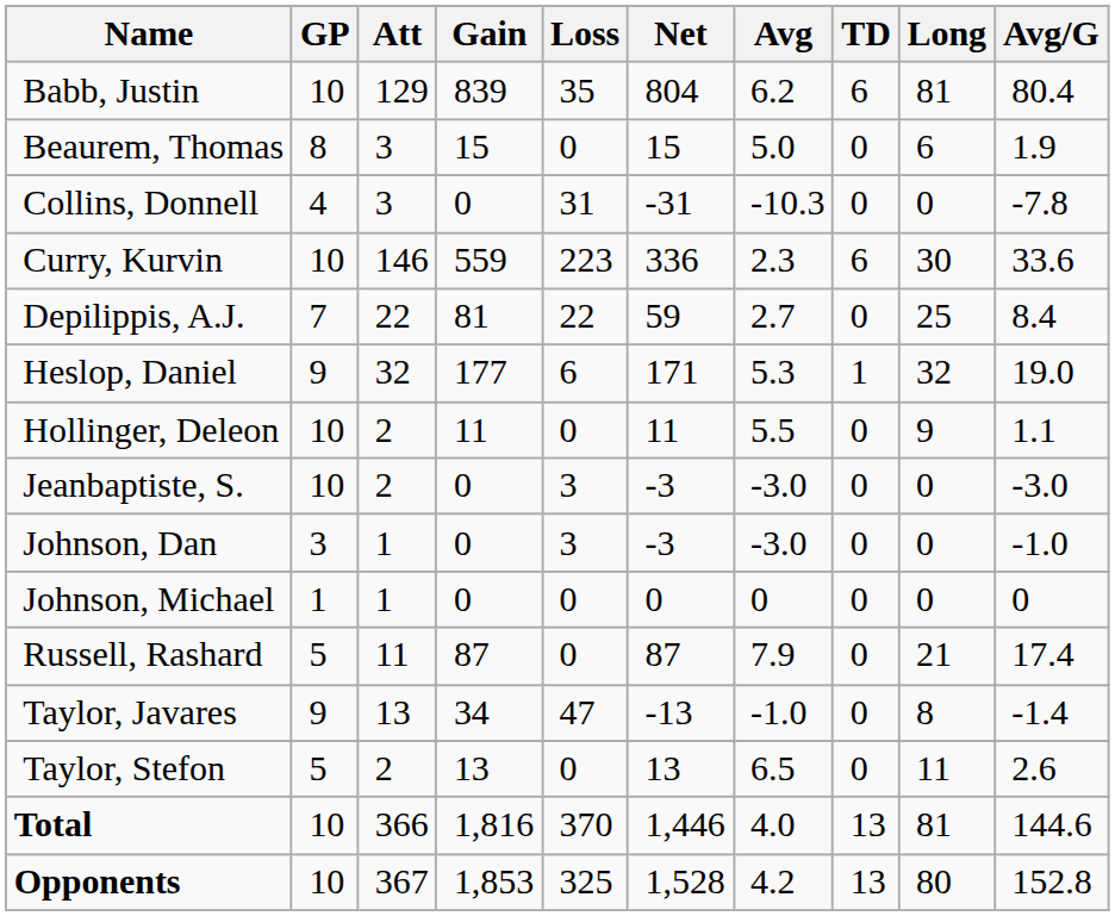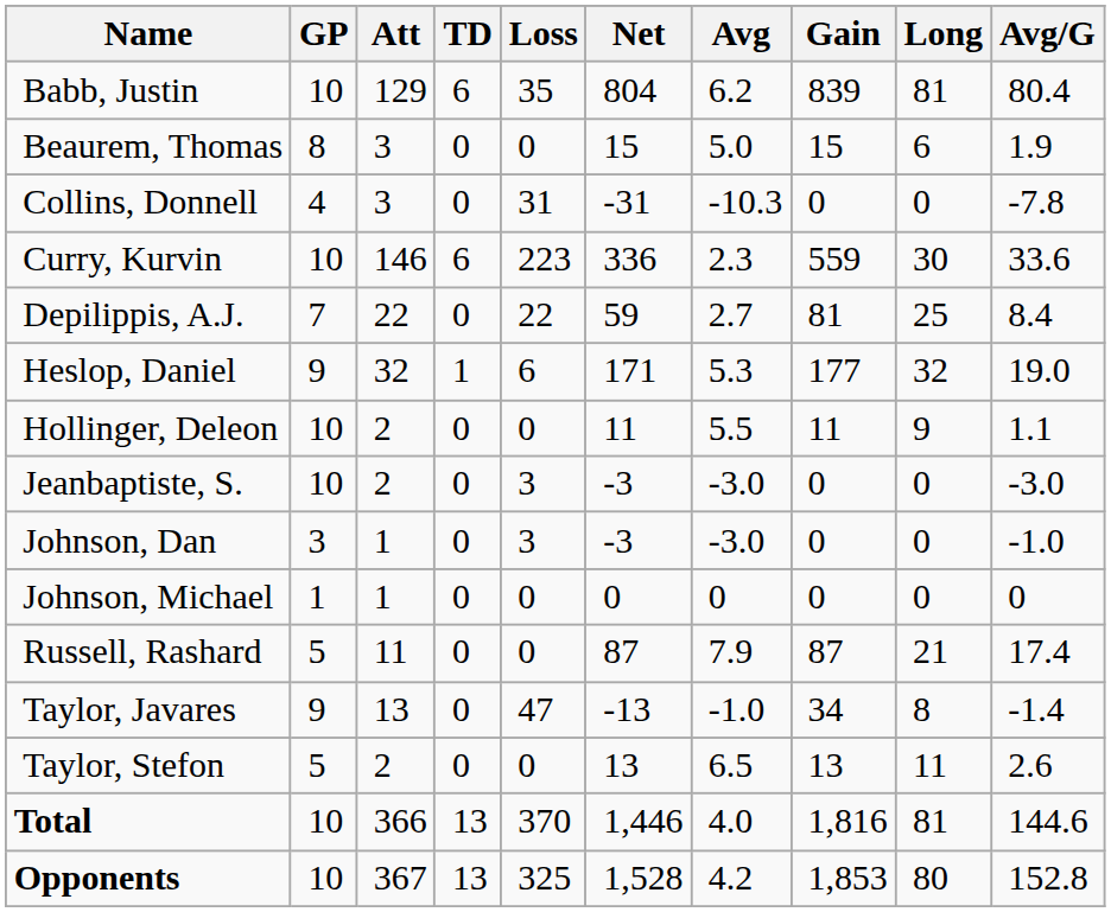columns swapped: Gain <-> TD
